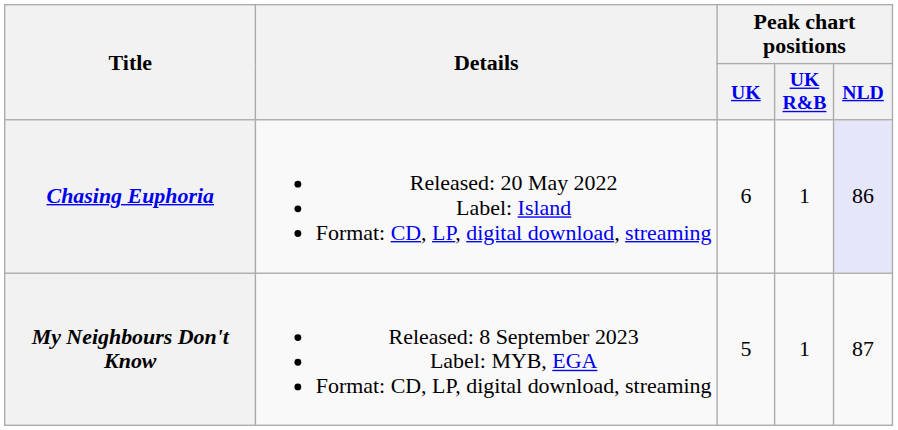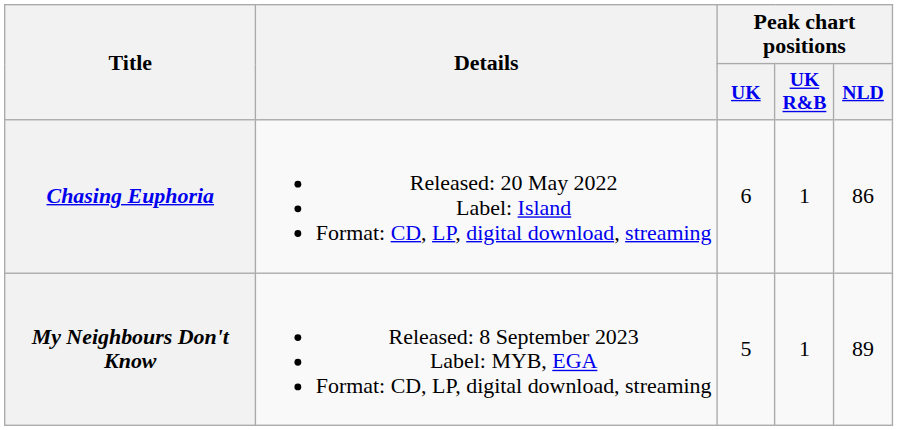Chasing Euphoria | Peak chart positions / NLD: lavender background -> no background
My Neighbours Don't Know | Peak chart positions / NLD: 87 -> 89
